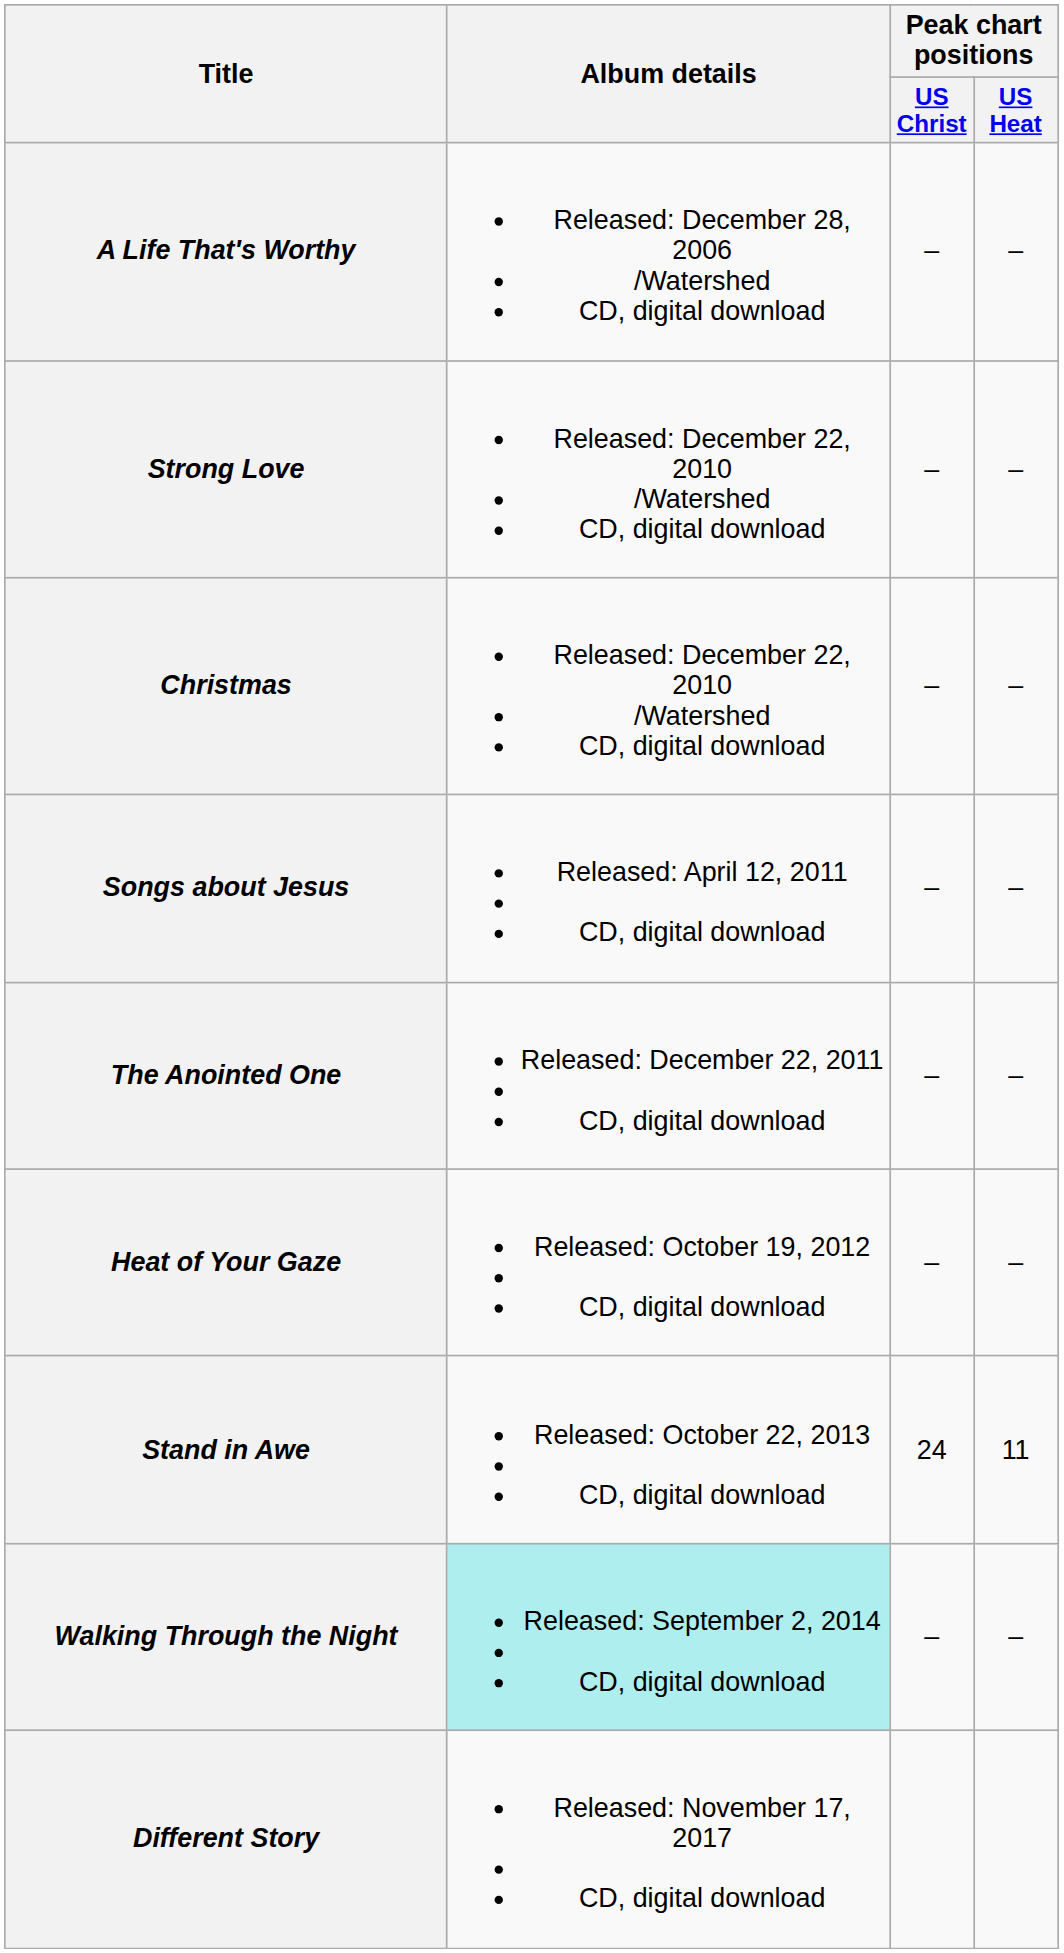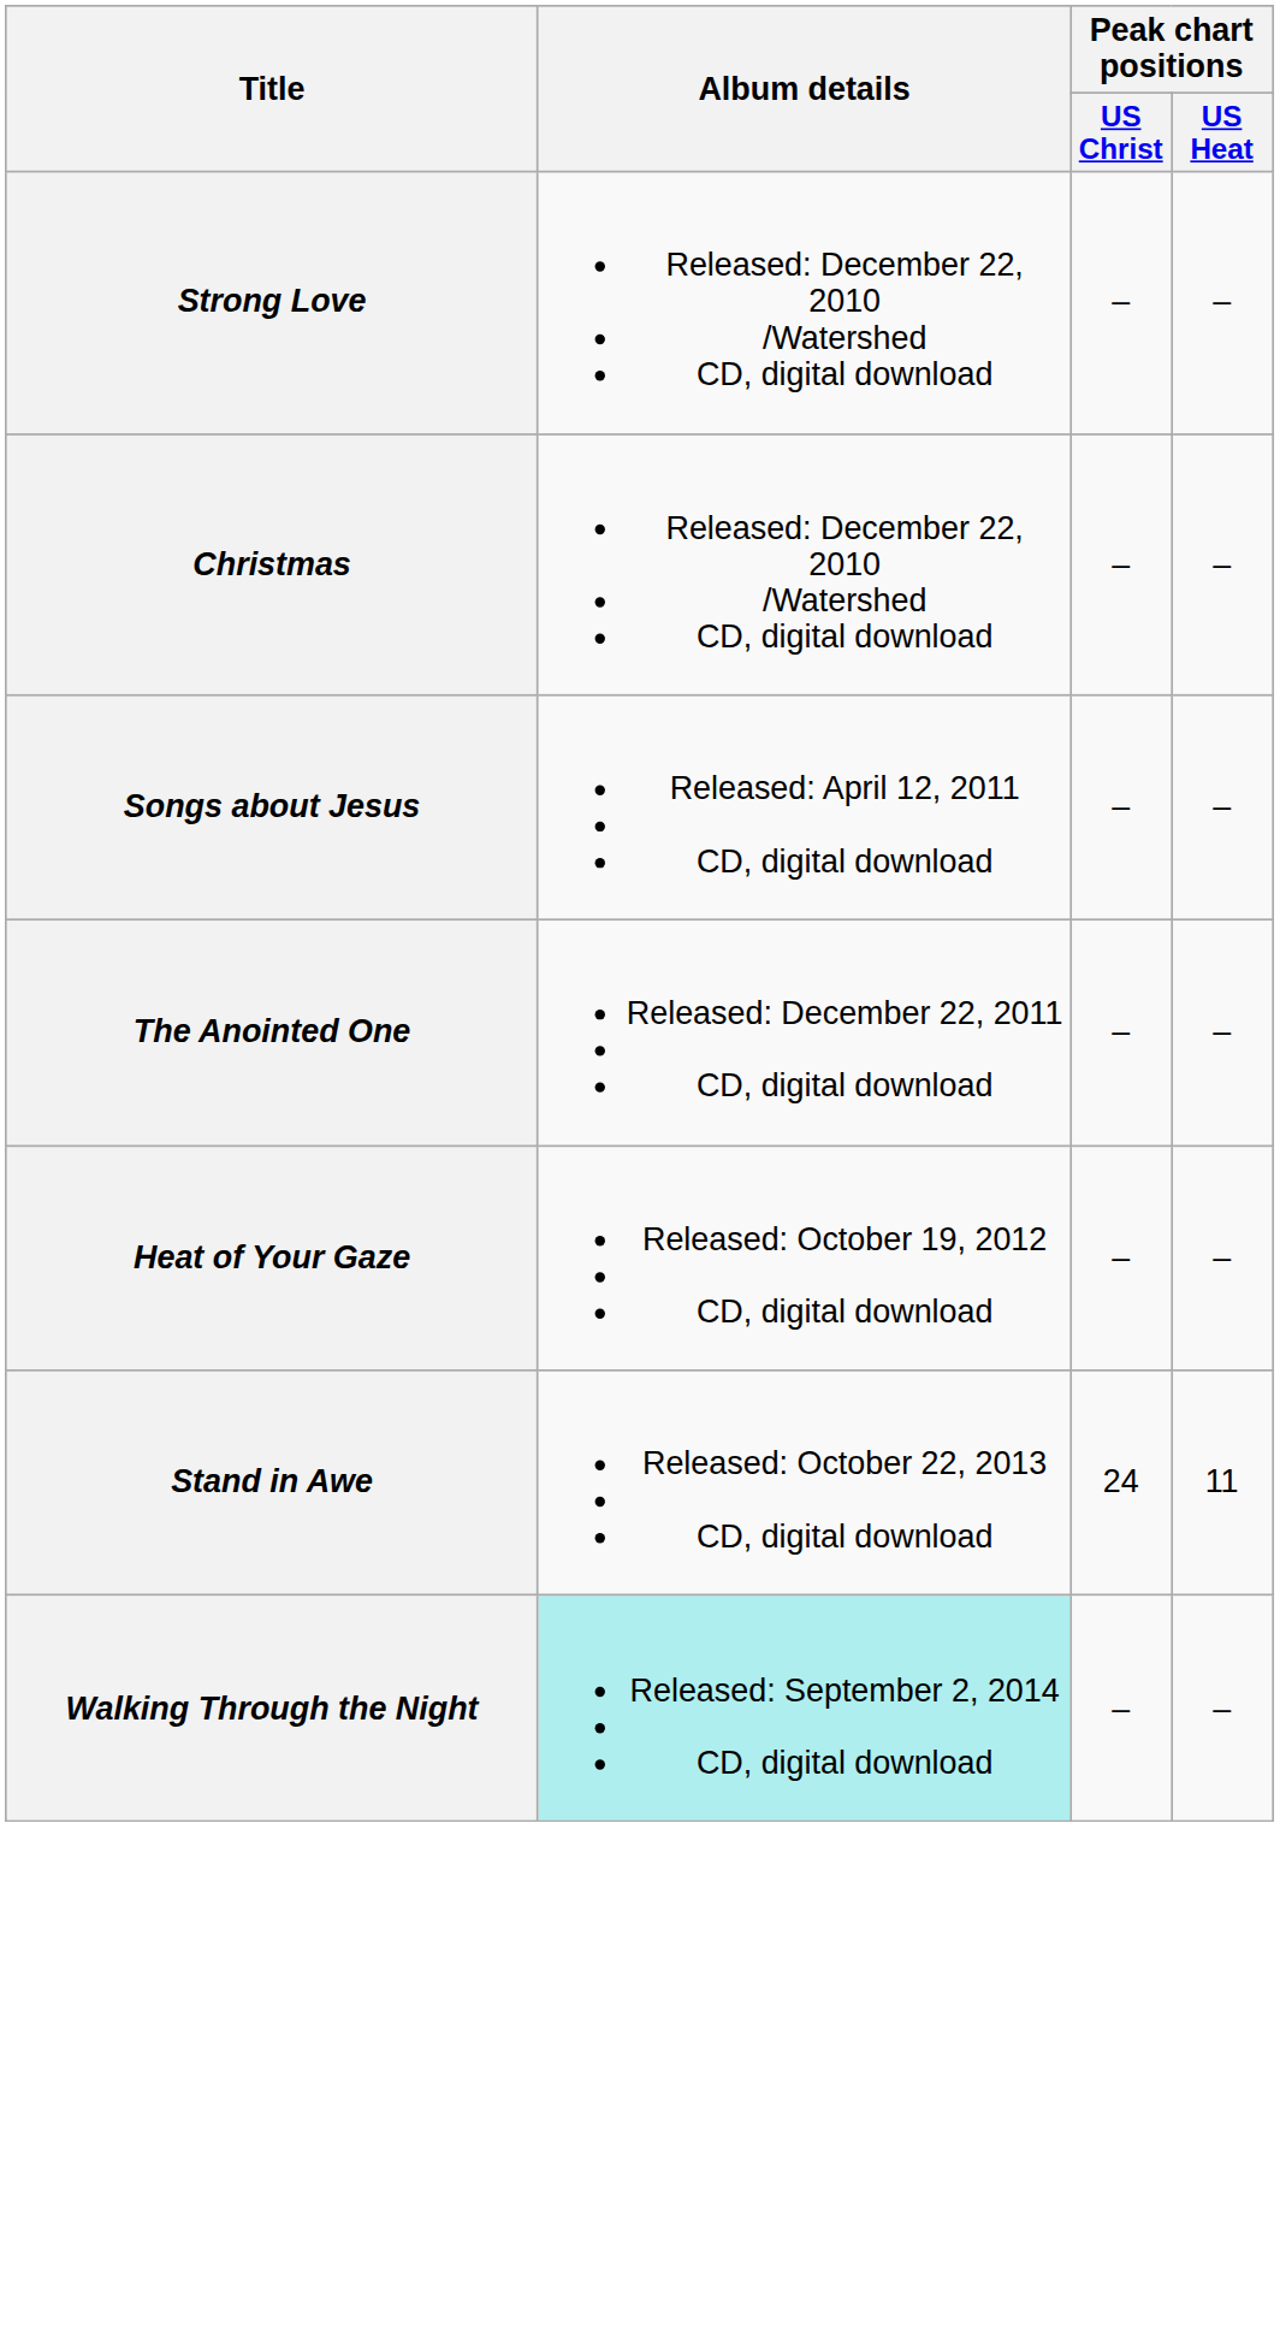- row: A Life That's Worthy | Released: December 28, 2006 /Watershed CD, digital download | – | –
- row: Different Story | Released: November 17, 2017 CD, digital download
